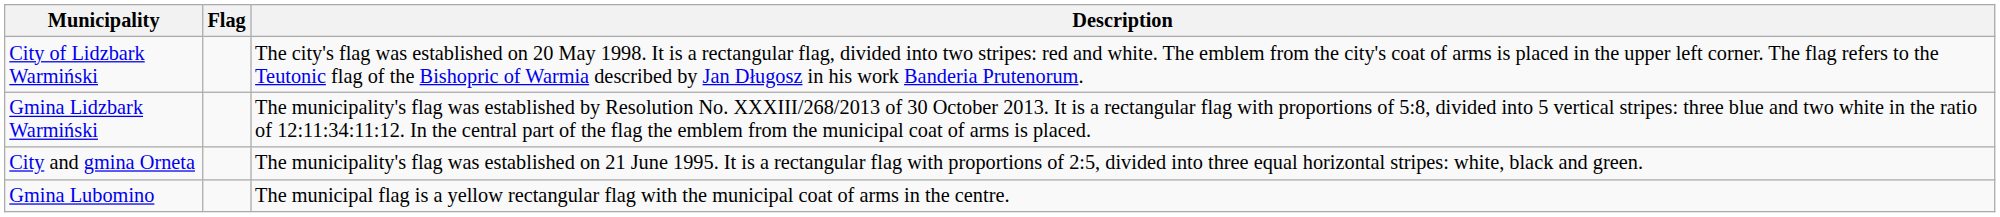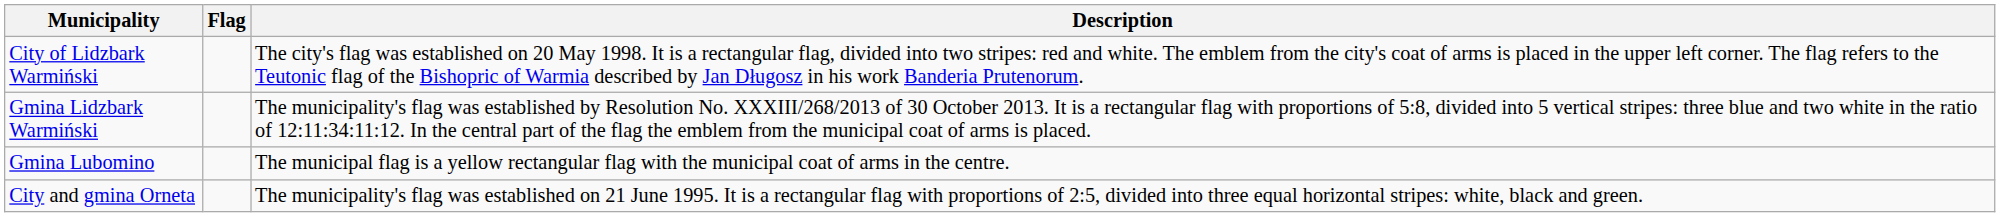rows swapped: Gmina Lubomino <-> City and gmina Orneta
